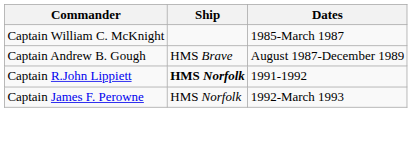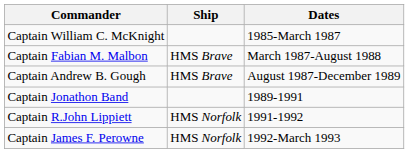+ row: Captain Fabian M. Malbon | HMS Brave | March 1987-August 1988
+ row: Captain Jonathon Band | 1989-1991
Captain R.John Lippiett | Ship: bold -> normal
